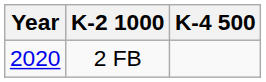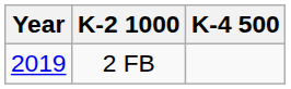2 FB | Year: 2020 -> 2019
